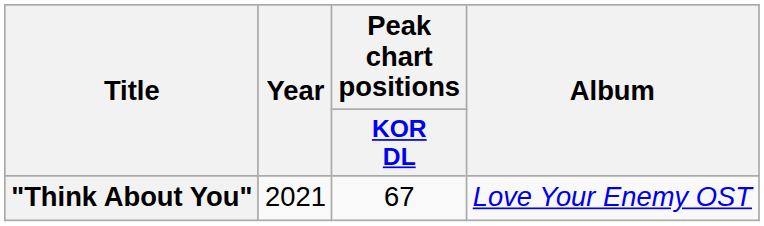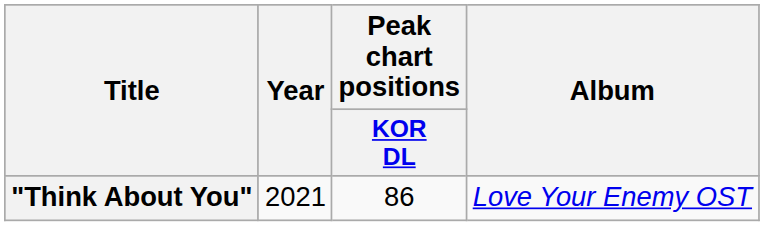"Think About You" | Peak chart positions / KOR DL: 67 -> 86
